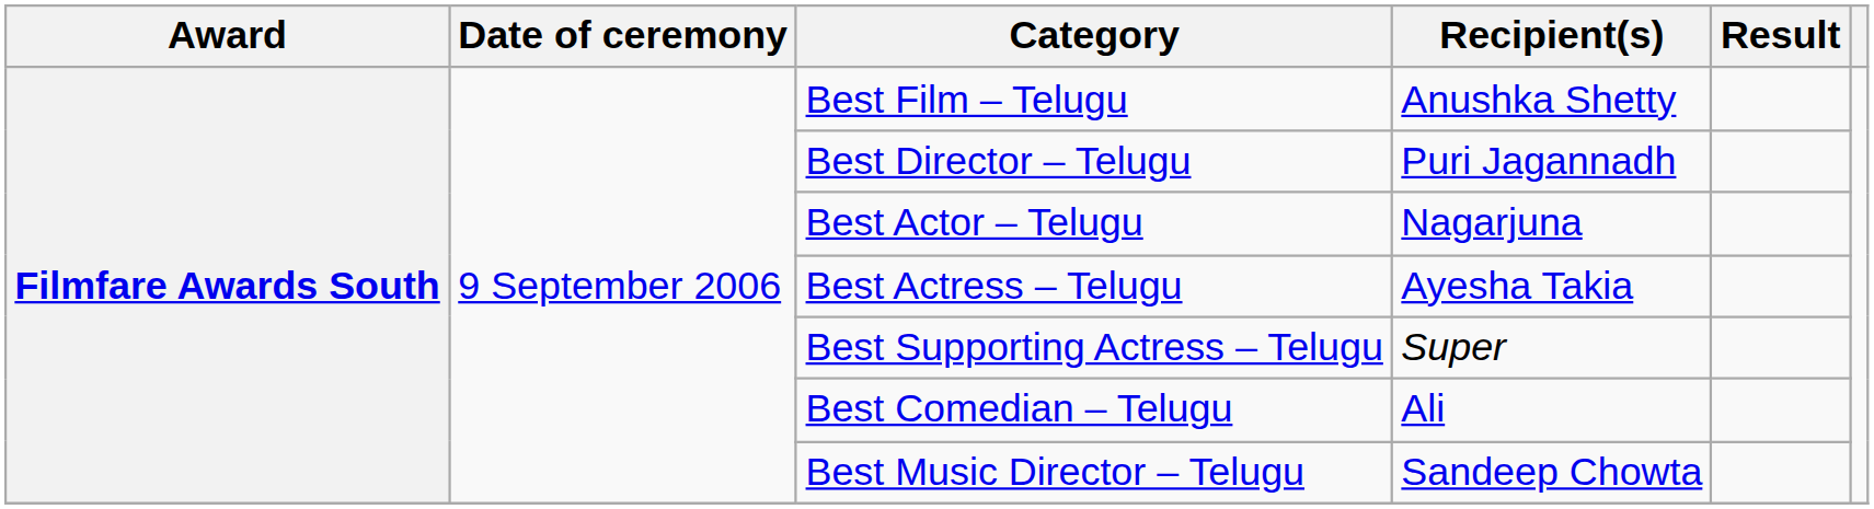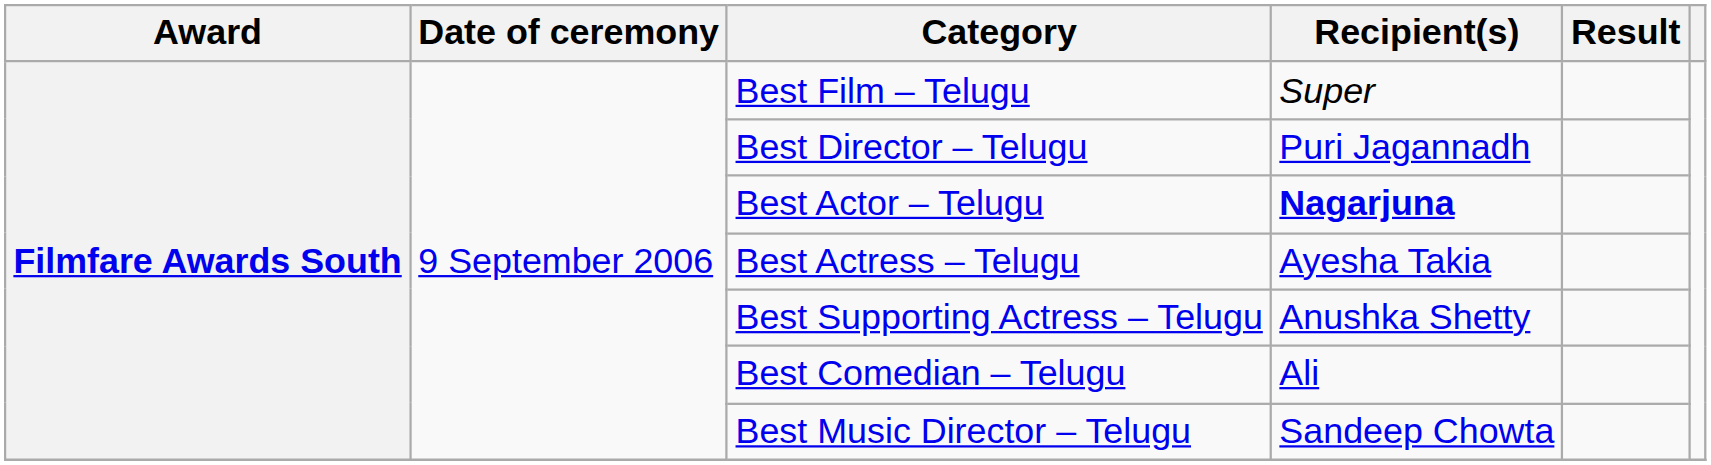Best Film – Telugu | Recipient(s): Anushka Shetty -> Super
Best Actor – Telugu | Recipient(s): normal -> bold
Best Supporting Actress – Telugu | Recipient(s): Super -> Anushka Shetty
